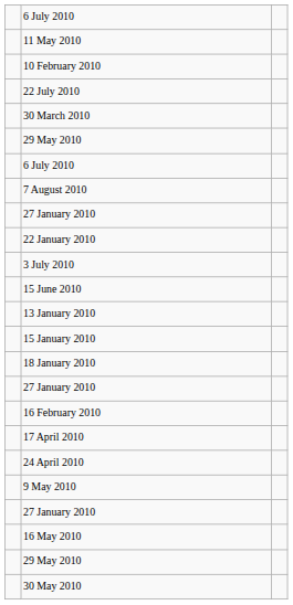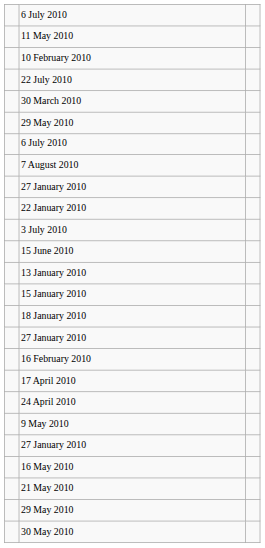+ row: 21 May 2010
